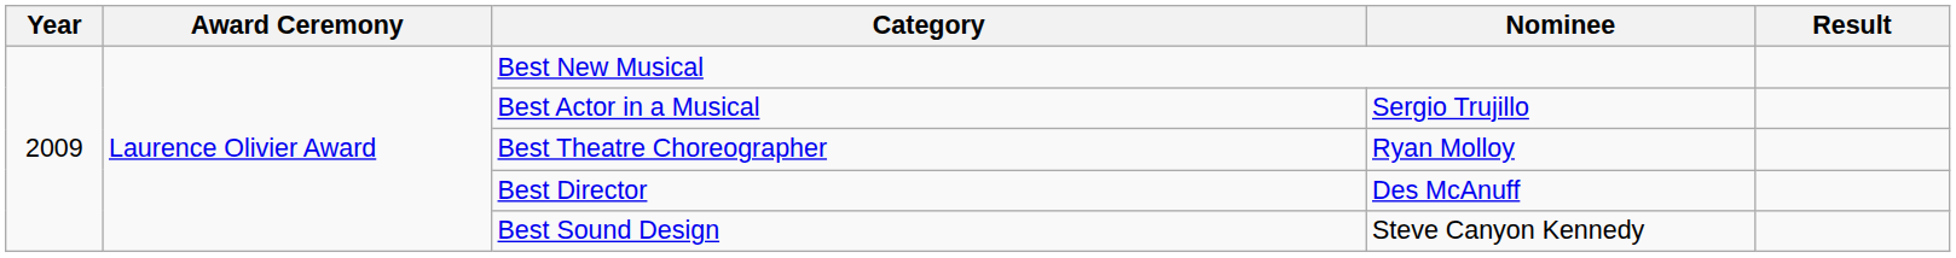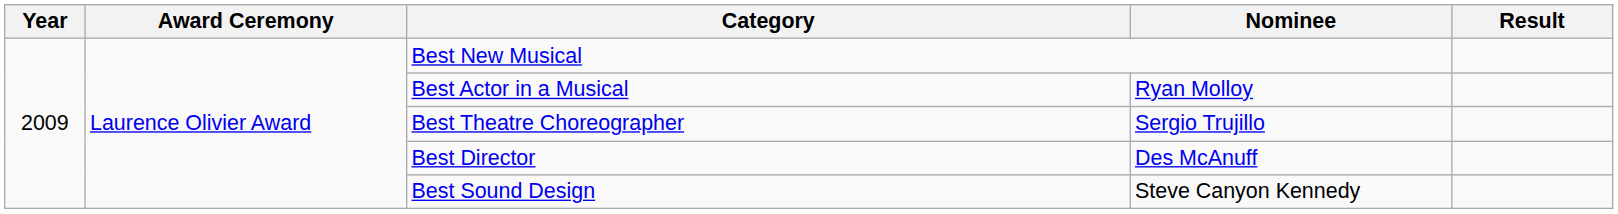Best Actor in a Musical | Nominee: Sergio Trujillo -> Ryan Molloy
Best Theatre Choreographer | Nominee: Ryan Molloy -> Sergio Trujillo
